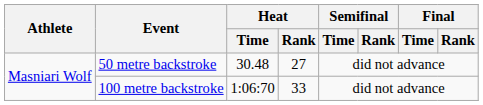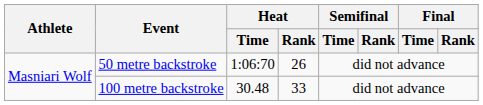50 metre backstroke | Heat / Time: 30.48 -> 1:06:70
50 metre backstroke | Heat / Rank: 27 -> 26
100 metre backstroke | Heat / Time: 1:06:70 -> 30.48
